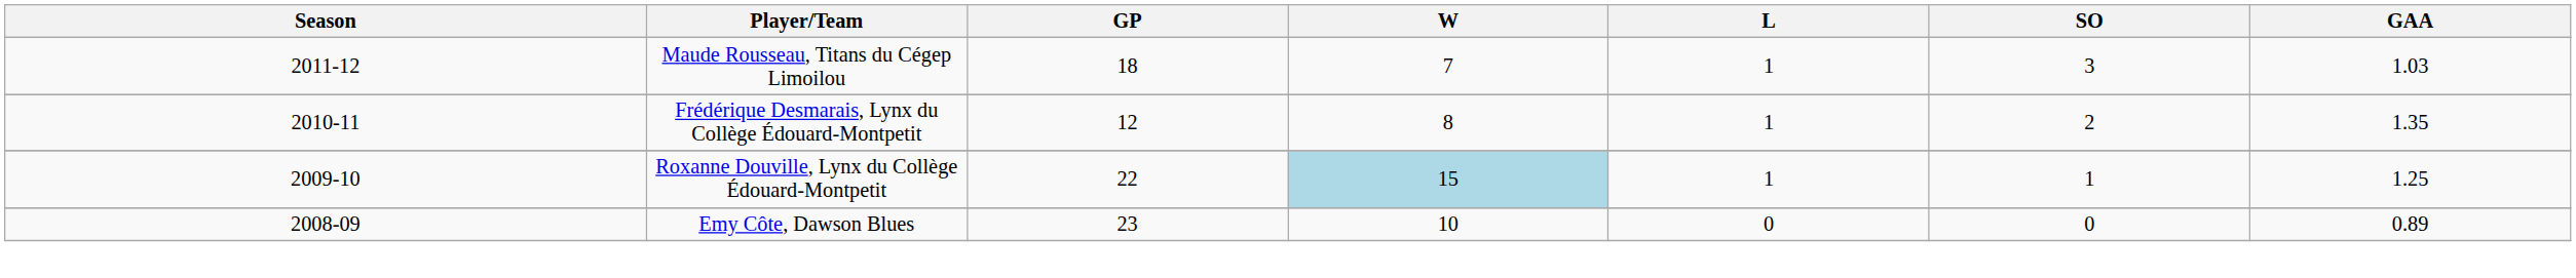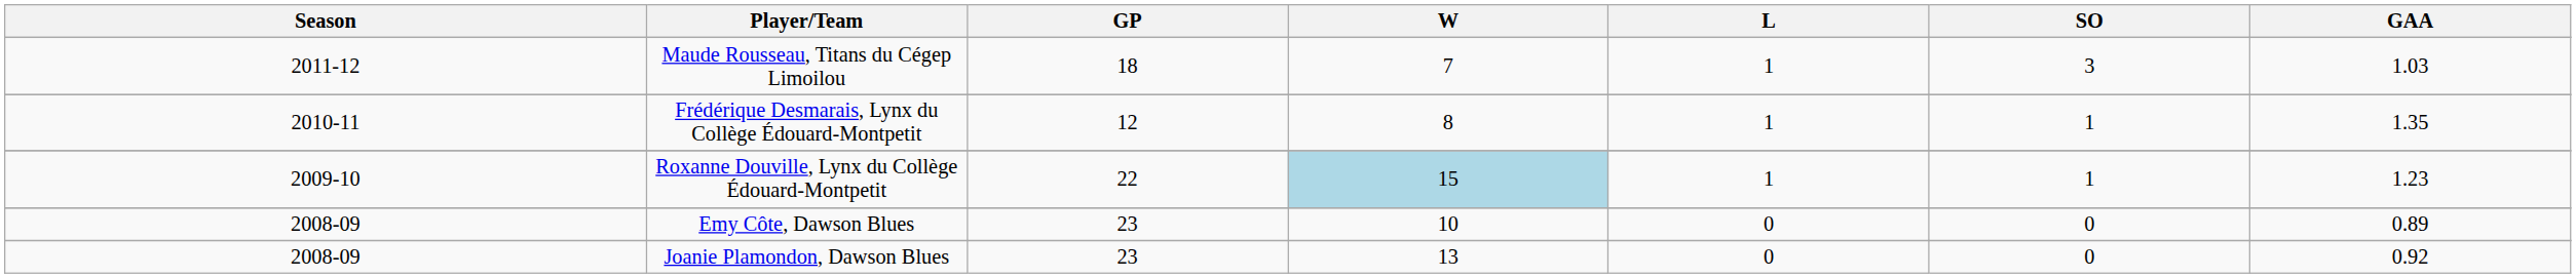Frédérique Desmarais, Lynx du Collège Édouard-Montpetit | SO: 2 -> 1
Roxanne Douville, Lynx du Collège Édouard-Montpetit | GAA: 1.25 -> 1.23
+ row: 2008-09 | Joanie Plamondon, Dawson Blues | 23 | 13 | 0 | 0 | 0.92
